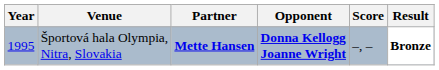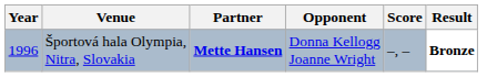Športová hala Olympia, Nitra, Slovakia | Year: 1995 -> 1996
Športová hala Olympia, Nitra, Slovakia | Opponent: bold -> normal
